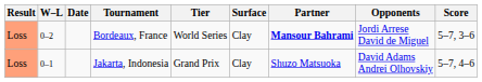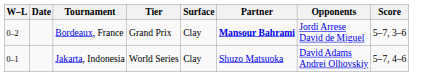- column: Result | Loss | Loss
Bordeaux, France | Tier: World Series -> Grand Prix
Jakarta, Indonesia | Tier: Grand Prix -> World Series
